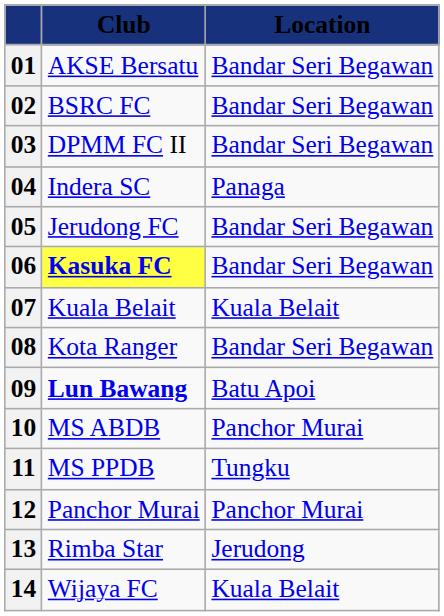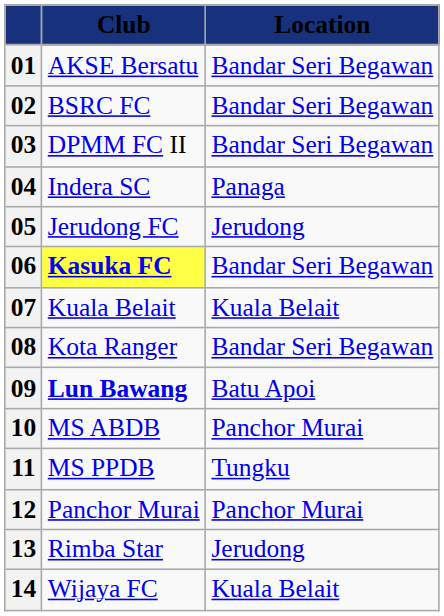05 | Location: Bandar Seri Begawan -> Jerudong
